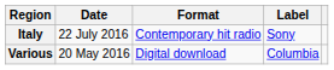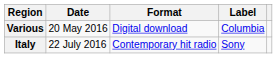rows swapped: Various <-> Italy
